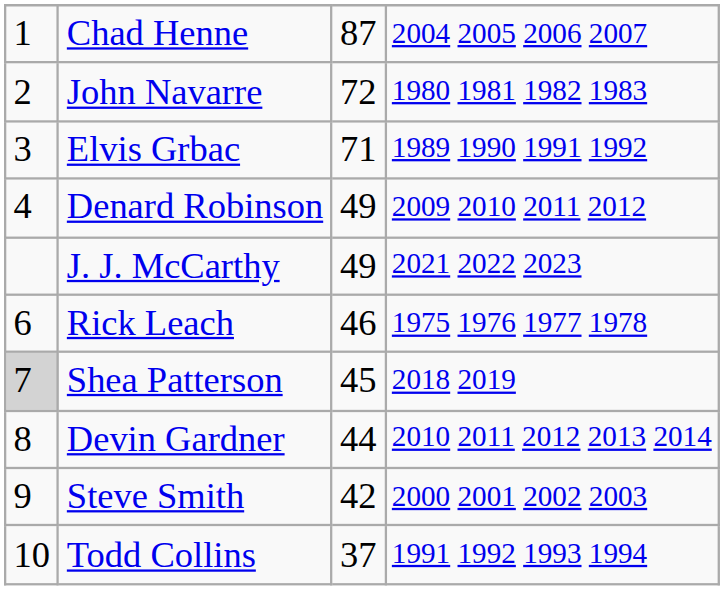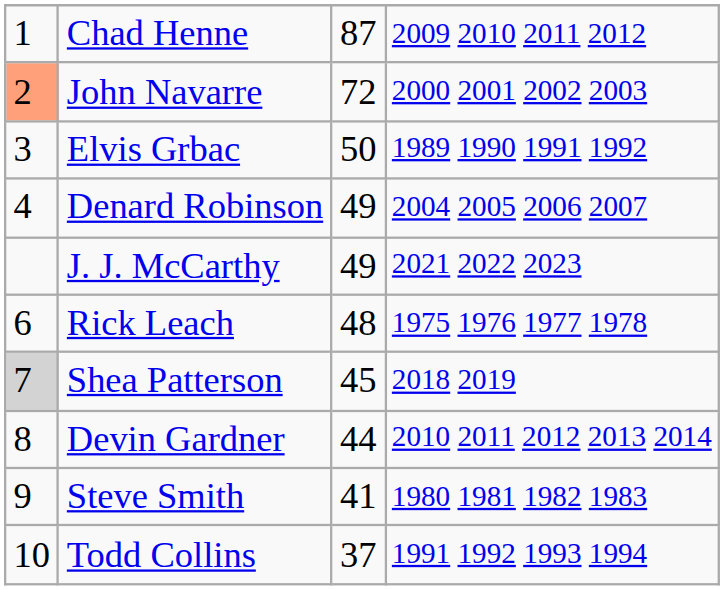Chad Henne | column 4: 2004 2005 2006 2007 -> 2009 2010 2011 2012
John Navarre | column 1: no background -> lightsalmon background
John Navarre | column 4: 1980 1981 1982 1983 -> 2000 2001 2002 2003
Elvis Grbac | column 3: 71 -> 50
Denard Robinson | column 4: 2009 2010 2011 2012 -> 2004 2005 2006 2007
Rick Leach | column 3: 46 -> 48
Steve Smith | column 3: 42 -> 41
Steve Smith | column 4: 2000 2001 2002 2003 -> 1980 1981 1982 1983
